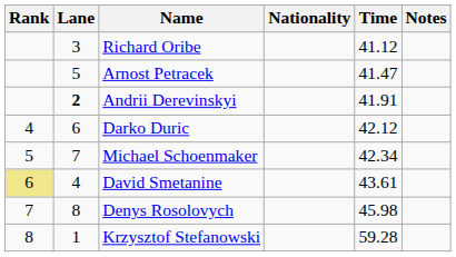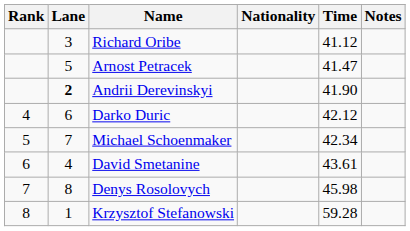Andrii Derevinskyi | Time: 41.91 -> 41.90
David Smetanine | Rank: khaki background -> no background
